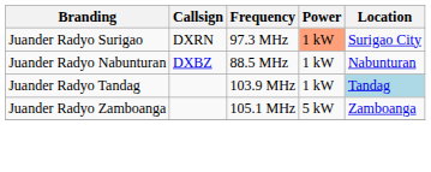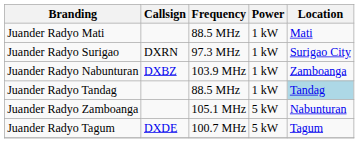+ row: Juander Radyo Mati | 88.5 MHz | 1 kW | Mati
Juander Radyo Surigao | Power: lightsalmon background -> no background
Juander Radyo Nabunturan | Frequency: 88.5 MHz -> 103.9 MHz
Juander Radyo Nabunturan | Location: Nabunturan -> Zamboanga
Juander Radyo Tandag | Frequency: 103.9 MHz -> 88.5 MHz
Juander Radyo Zamboanga | Location: Zamboanga -> Nabunturan
+ row: Juander Radyo Tagum | DXDE | 100.7 MHz | 5 kW | Tagum
